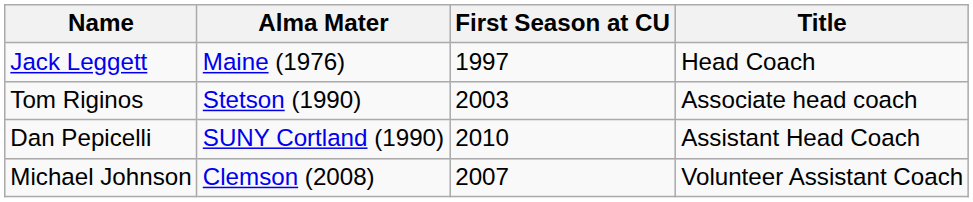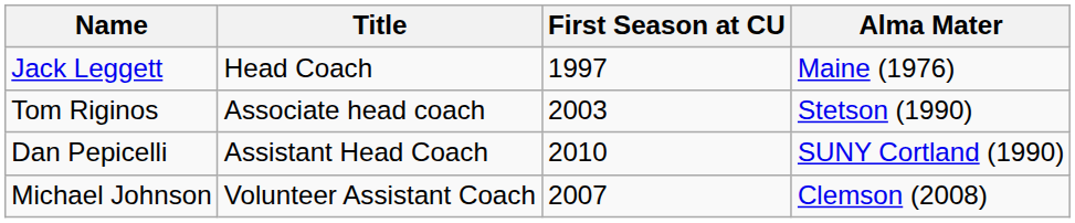columns swapped: Title <-> Alma Mater
